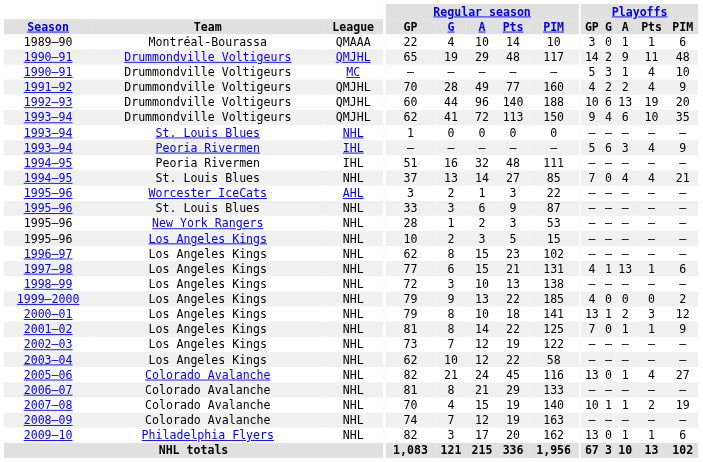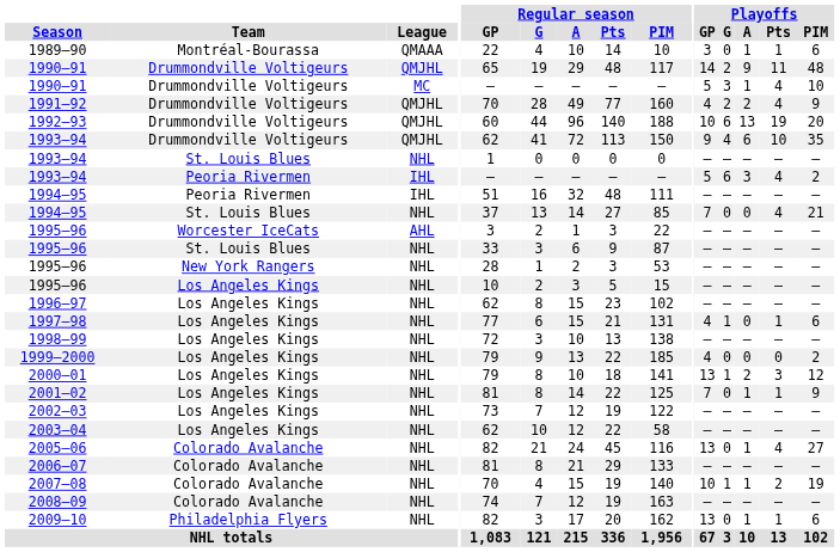1993–94 / Peoria Rivermen | Playoffs / PIM: 9 -> 2
1994–95 / St. Louis Blues | Playoffs / A: 4 -> 0
1997–98 | Playoffs / A: 13 -> 0
